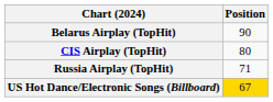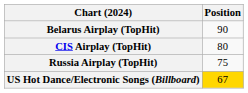Russia Airplay (TopHit) | Position: 71 -> 75
